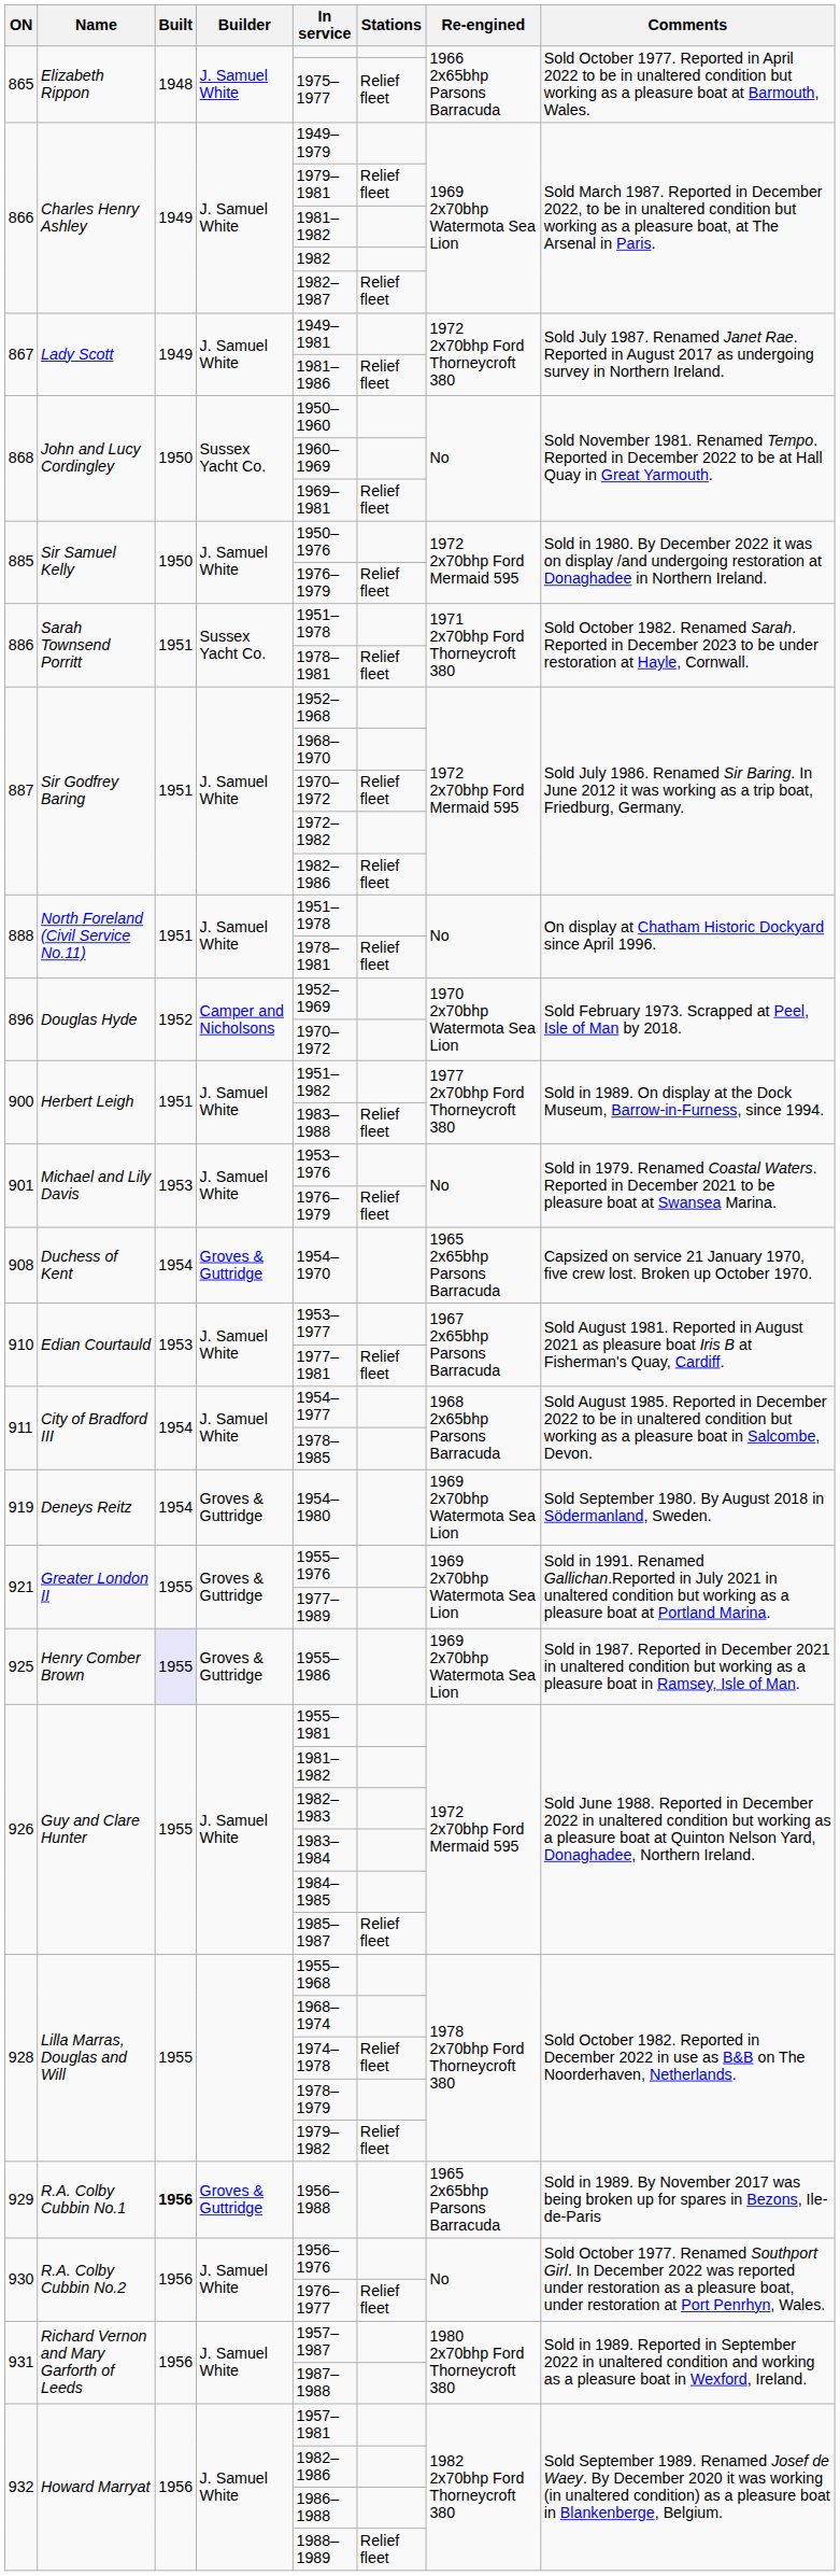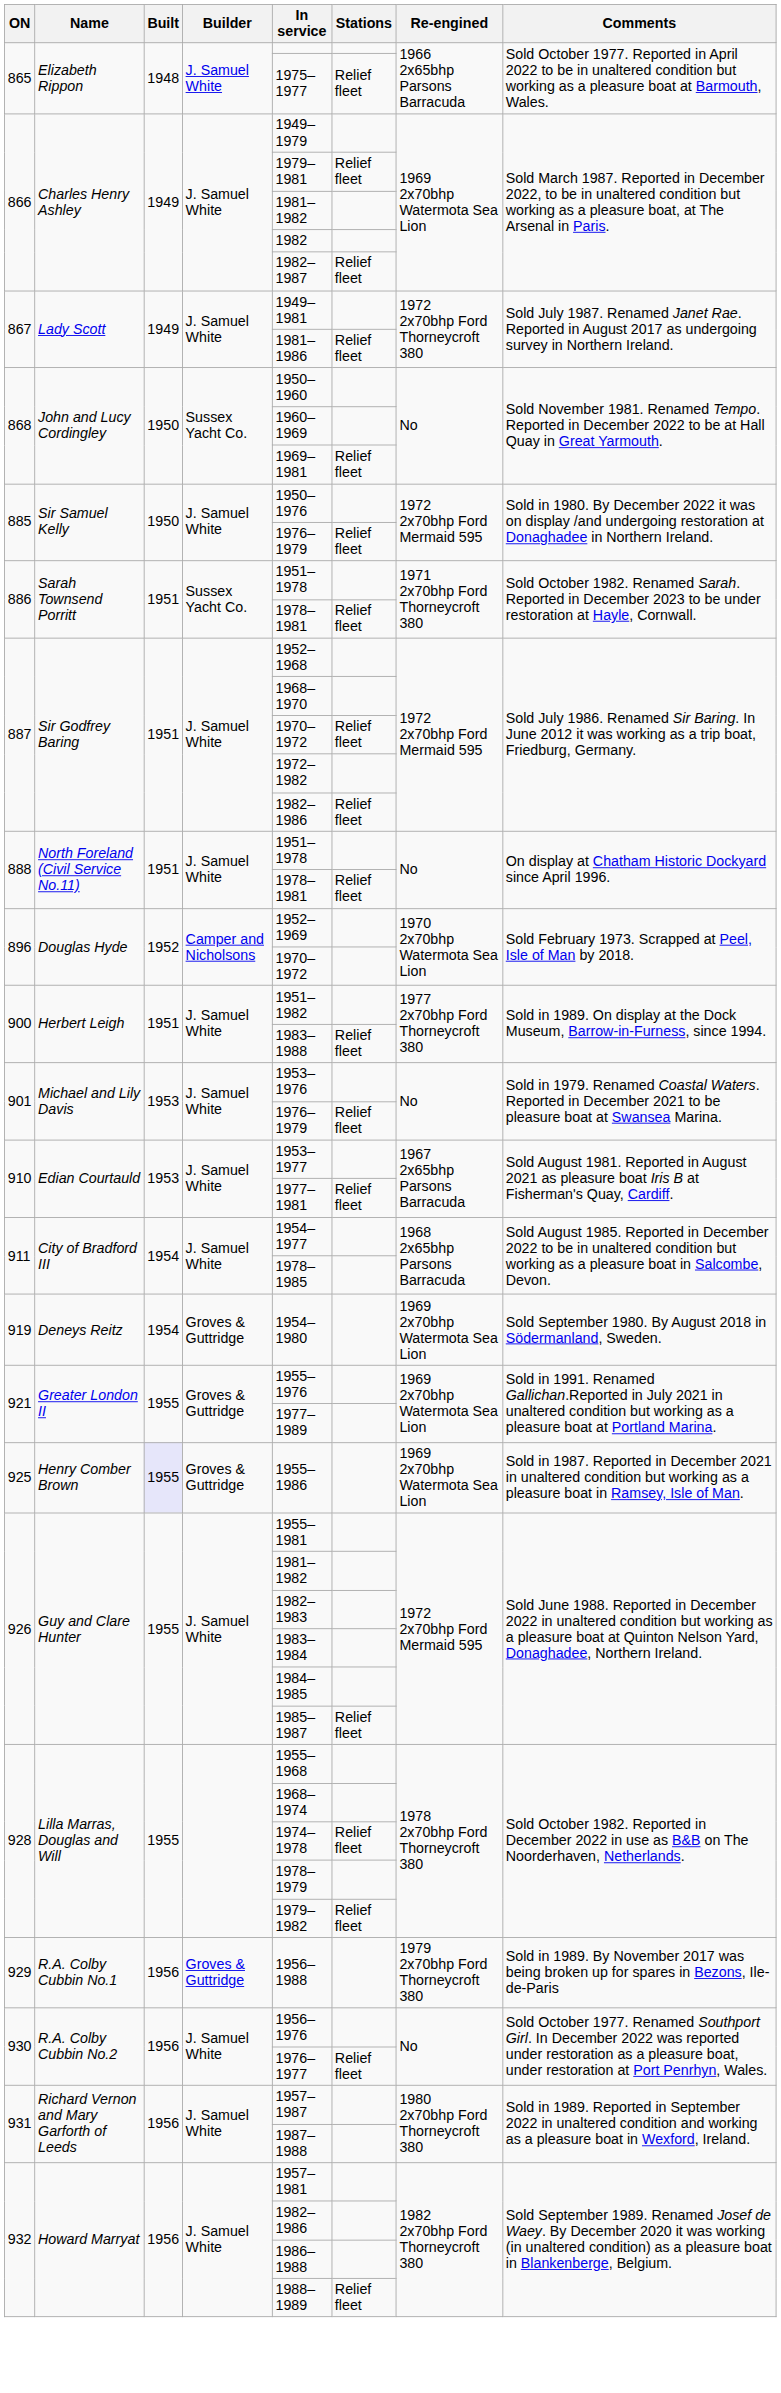- row: 908 | Duchess of Kent | 1954 | Groves & Guttridge | 1954–1970 | 1965 2x65bhp Parsons Barracuda | Capsized on service 21 January 1970, five crew lost. Broken up October 1970.
929 | Built: bold -> normal
929 | Re-engined: 1965 2x65bhp Parsons Barracuda -> 1979 2x70bhp Ford Thorneycroft 380
